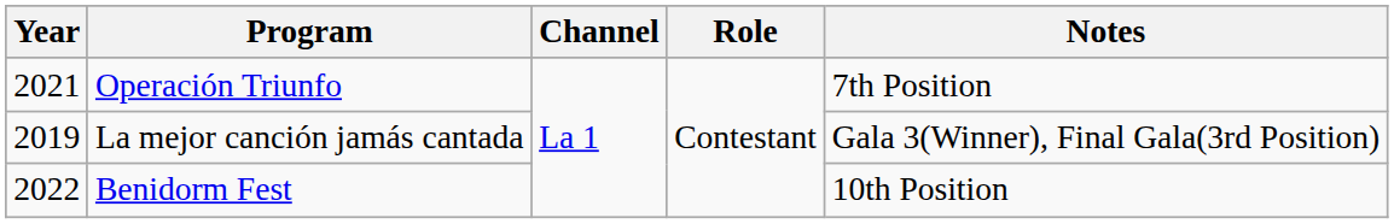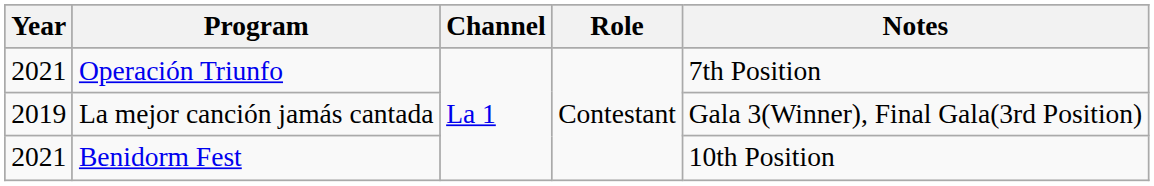Benidorm Fest | Year: 2022 -> 2021
